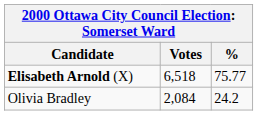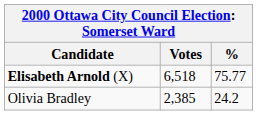Olivia Bradley | Votes: 2,084 -> 2,385
